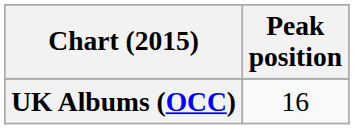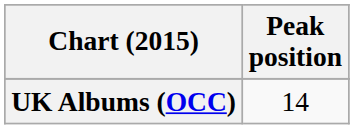UK Albums (OCC) | Peak position: 16 -> 14
